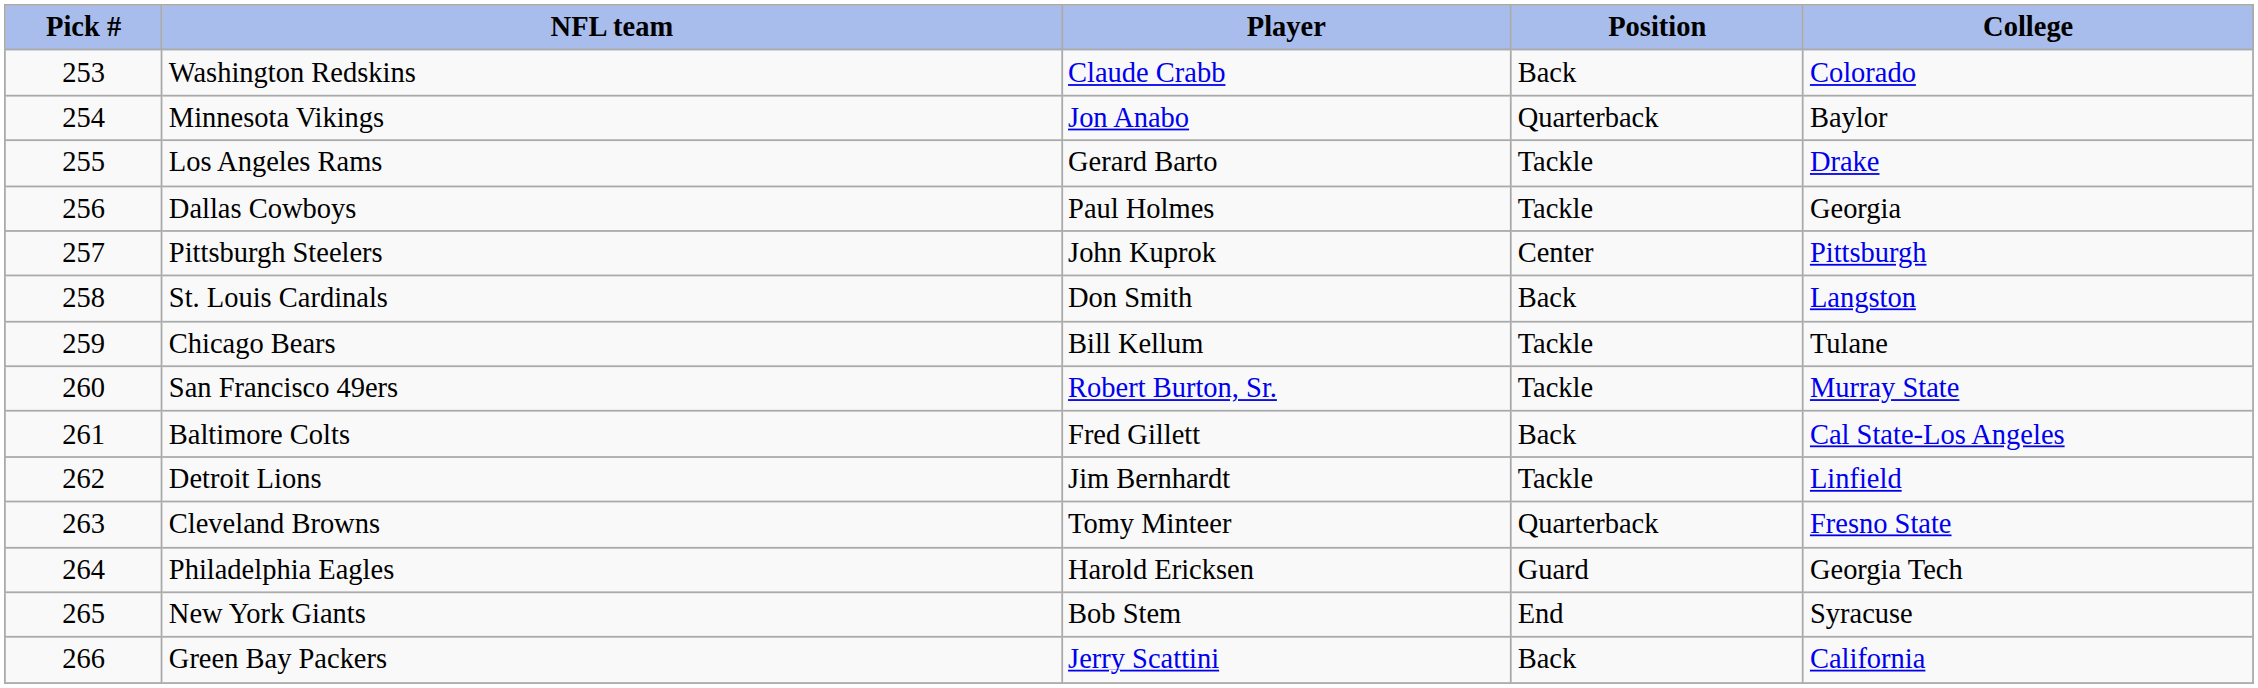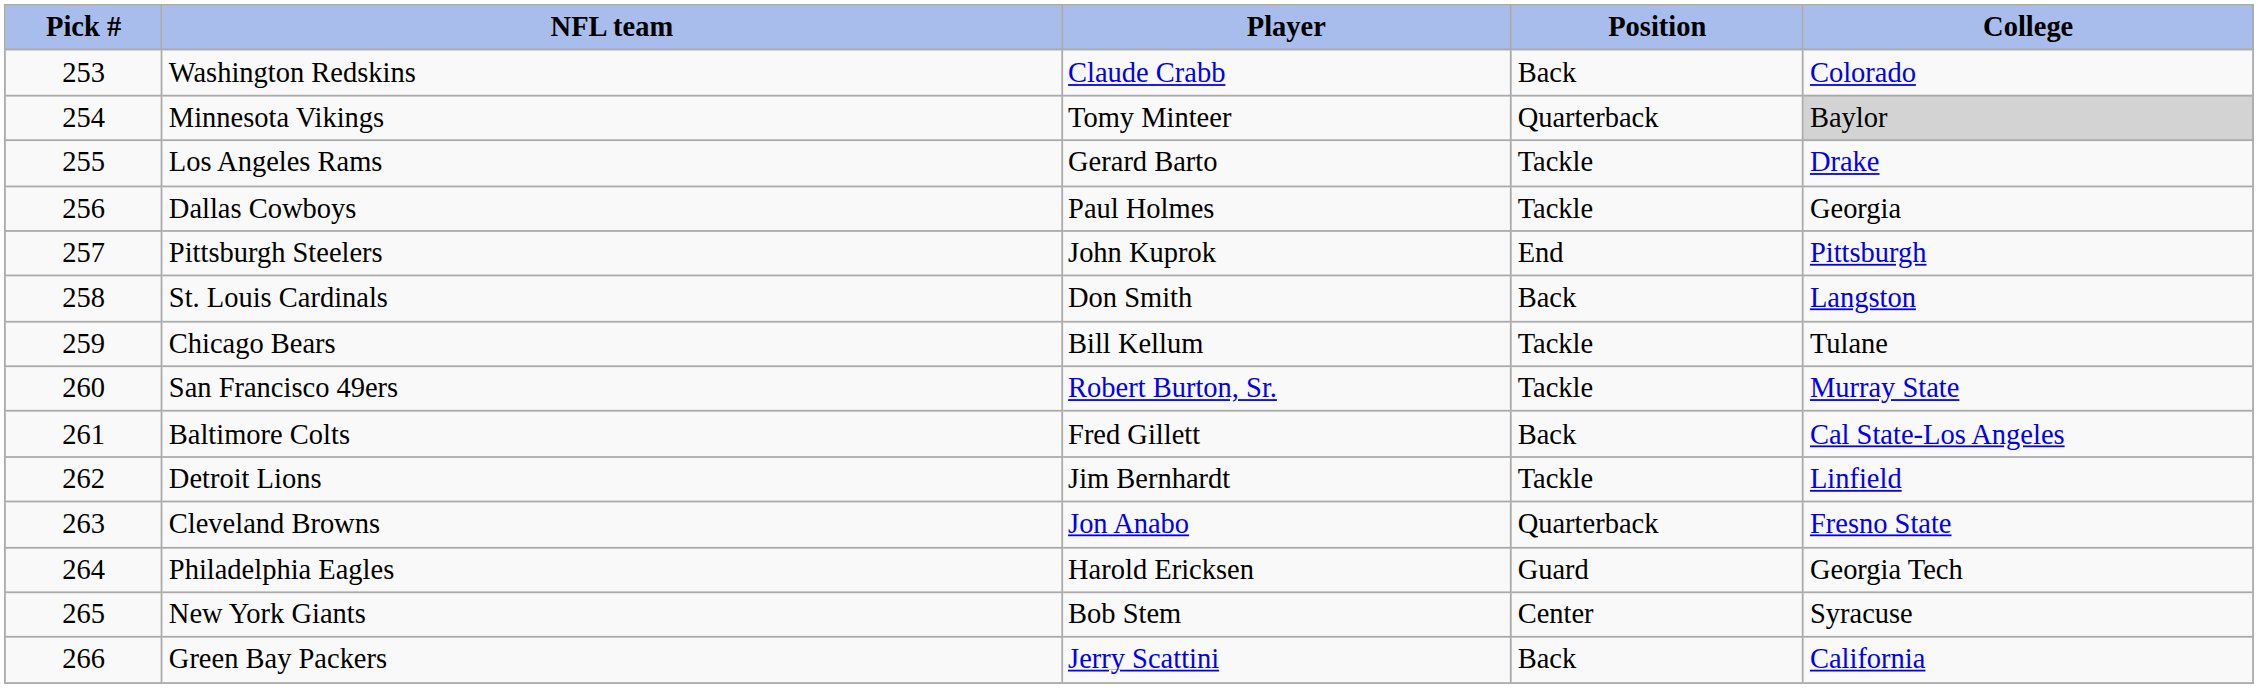Minnesota Vikings | Player: Jon Anabo -> Tomy Minteer
Minnesota Vikings | College: no background -> lightgrey background
Pittsburgh Steelers | Position: Center -> End
Cleveland Browns | Player: Tomy Minteer -> Jon Anabo
New York Giants | Position: End -> Center
